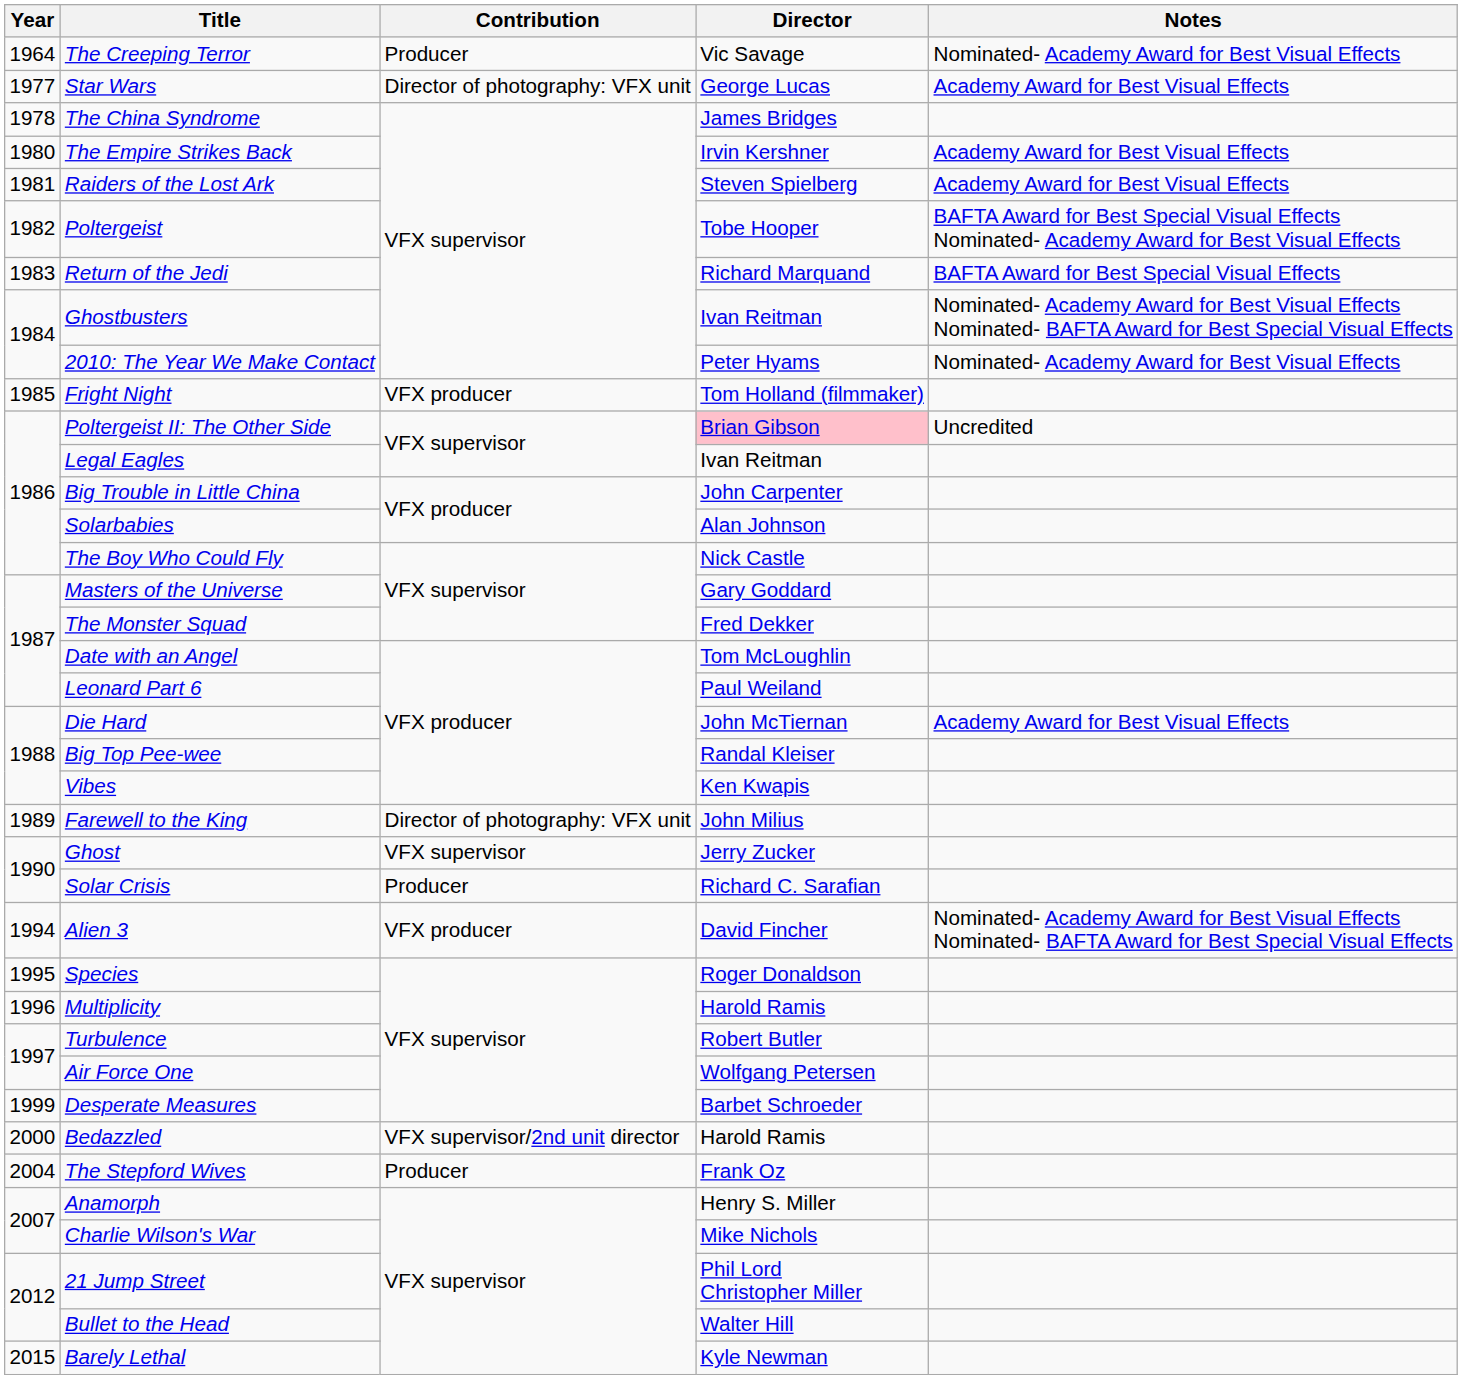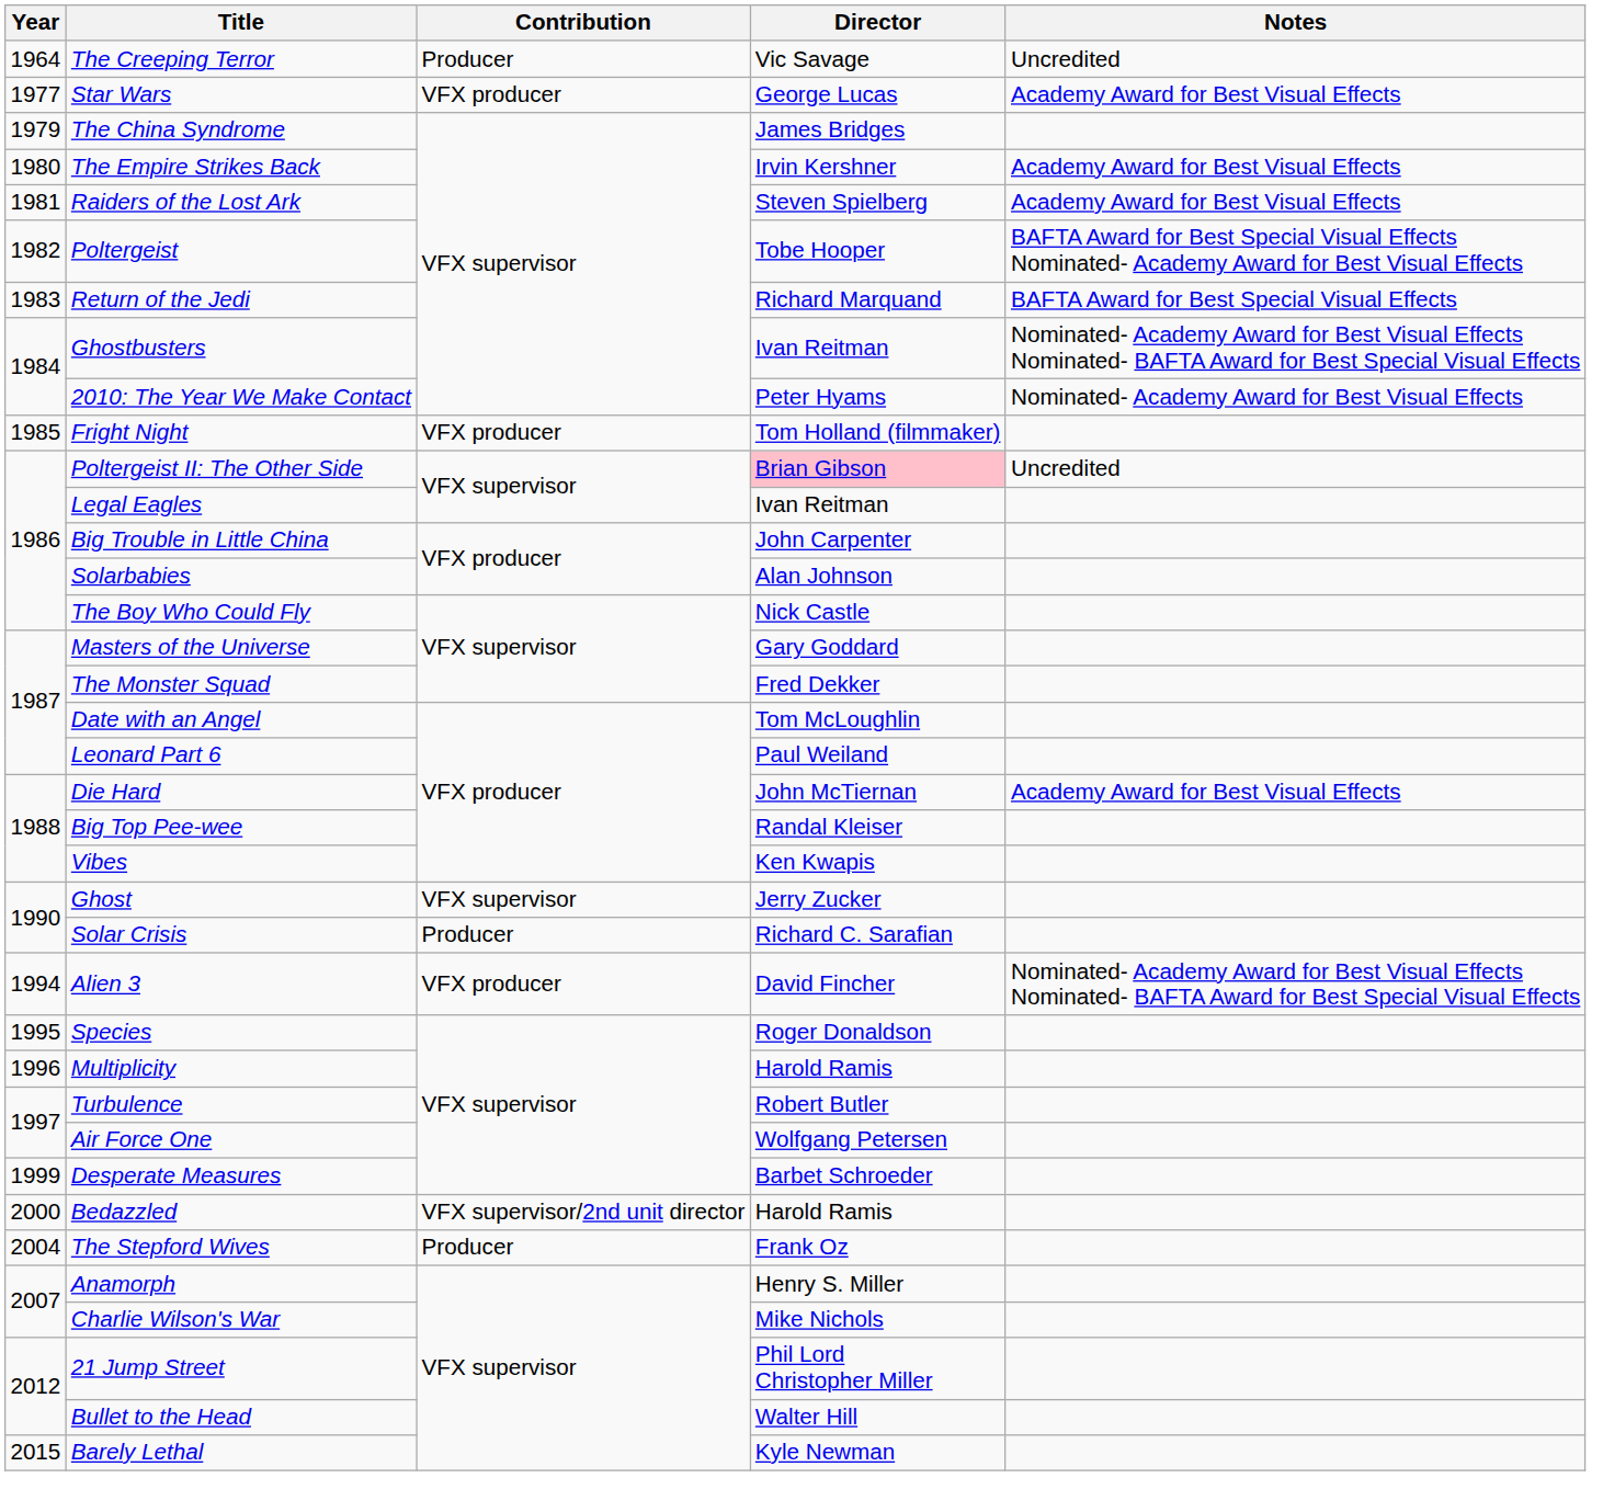The Creeping Terror | Notes: Nominated- Academy Award for Best Visual Effects -> Uncredited
Star Wars | Contribution: Director of photography: VFX unit -> VFX producer
The China Syndrome | Year: 1978 -> 1979
- row: 1989 | Farewell to the King | Director of photography: VFX unit | John Milius
